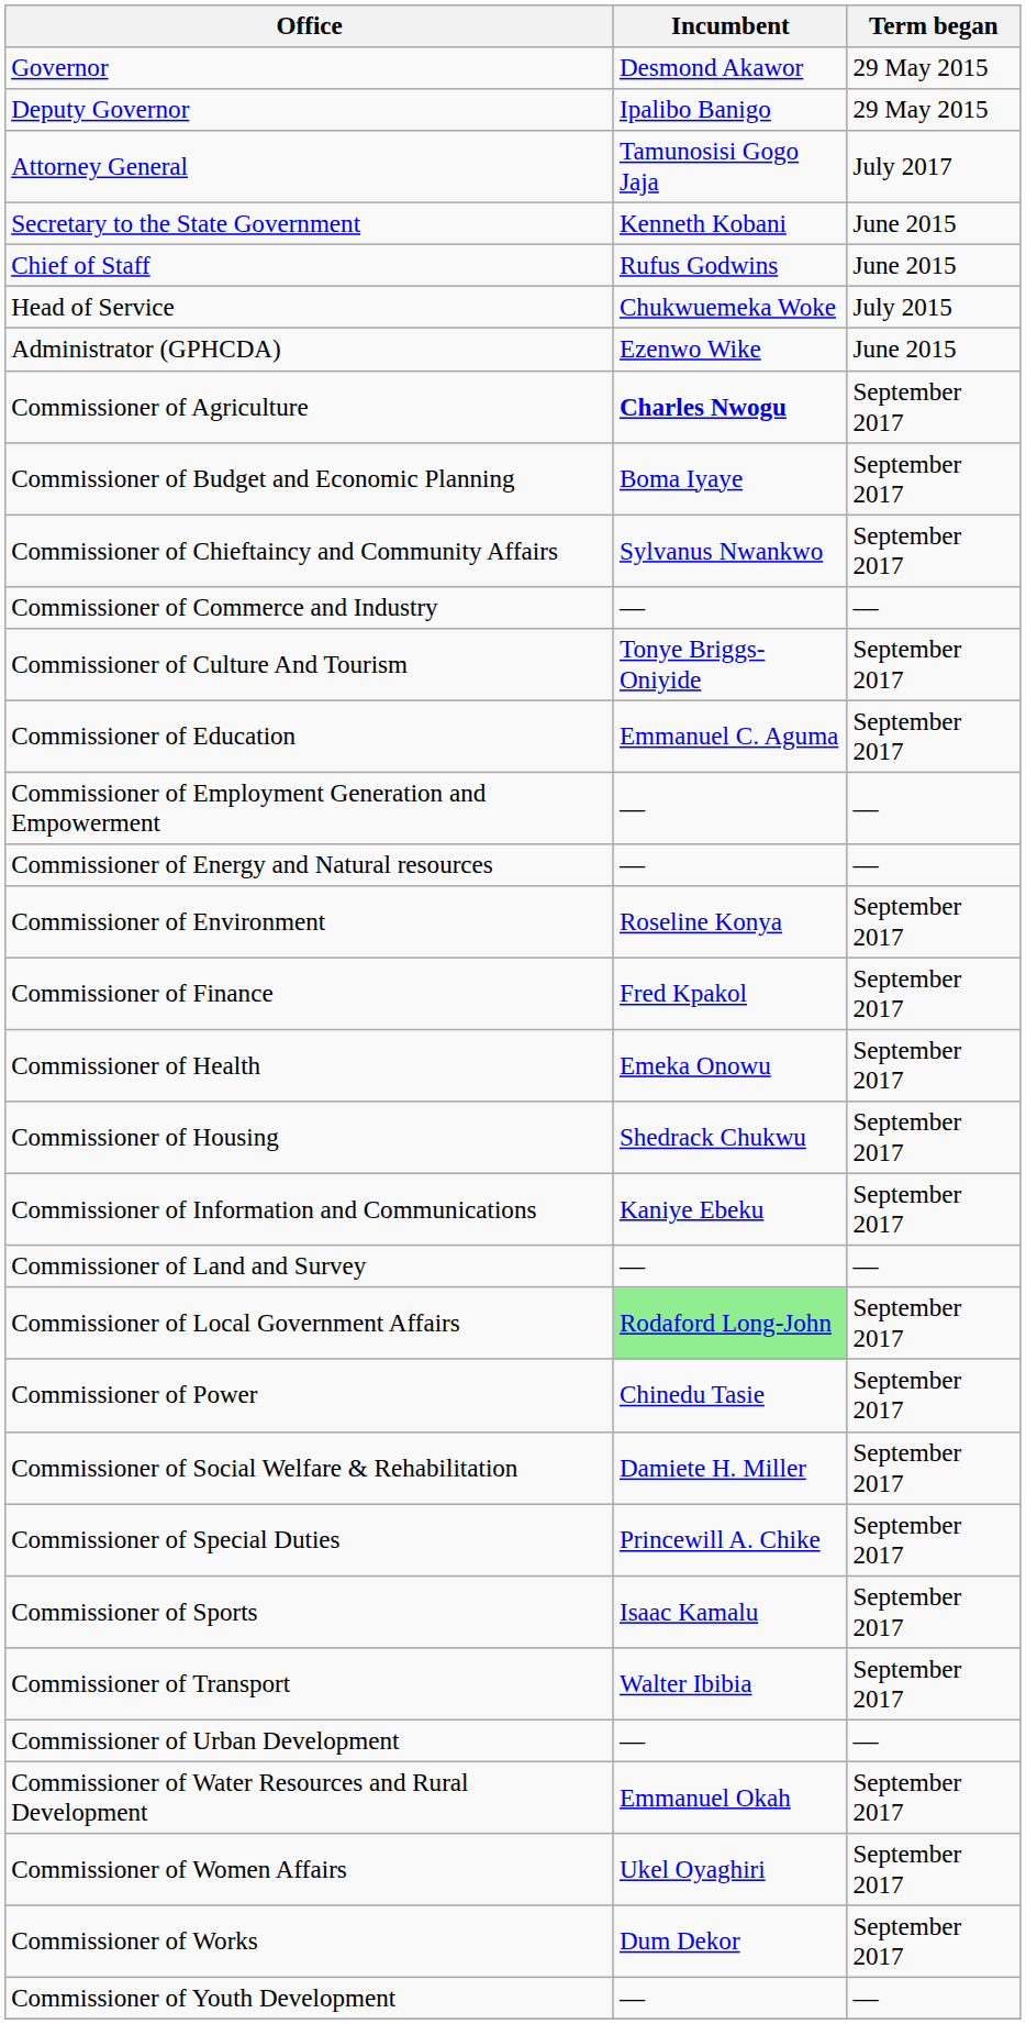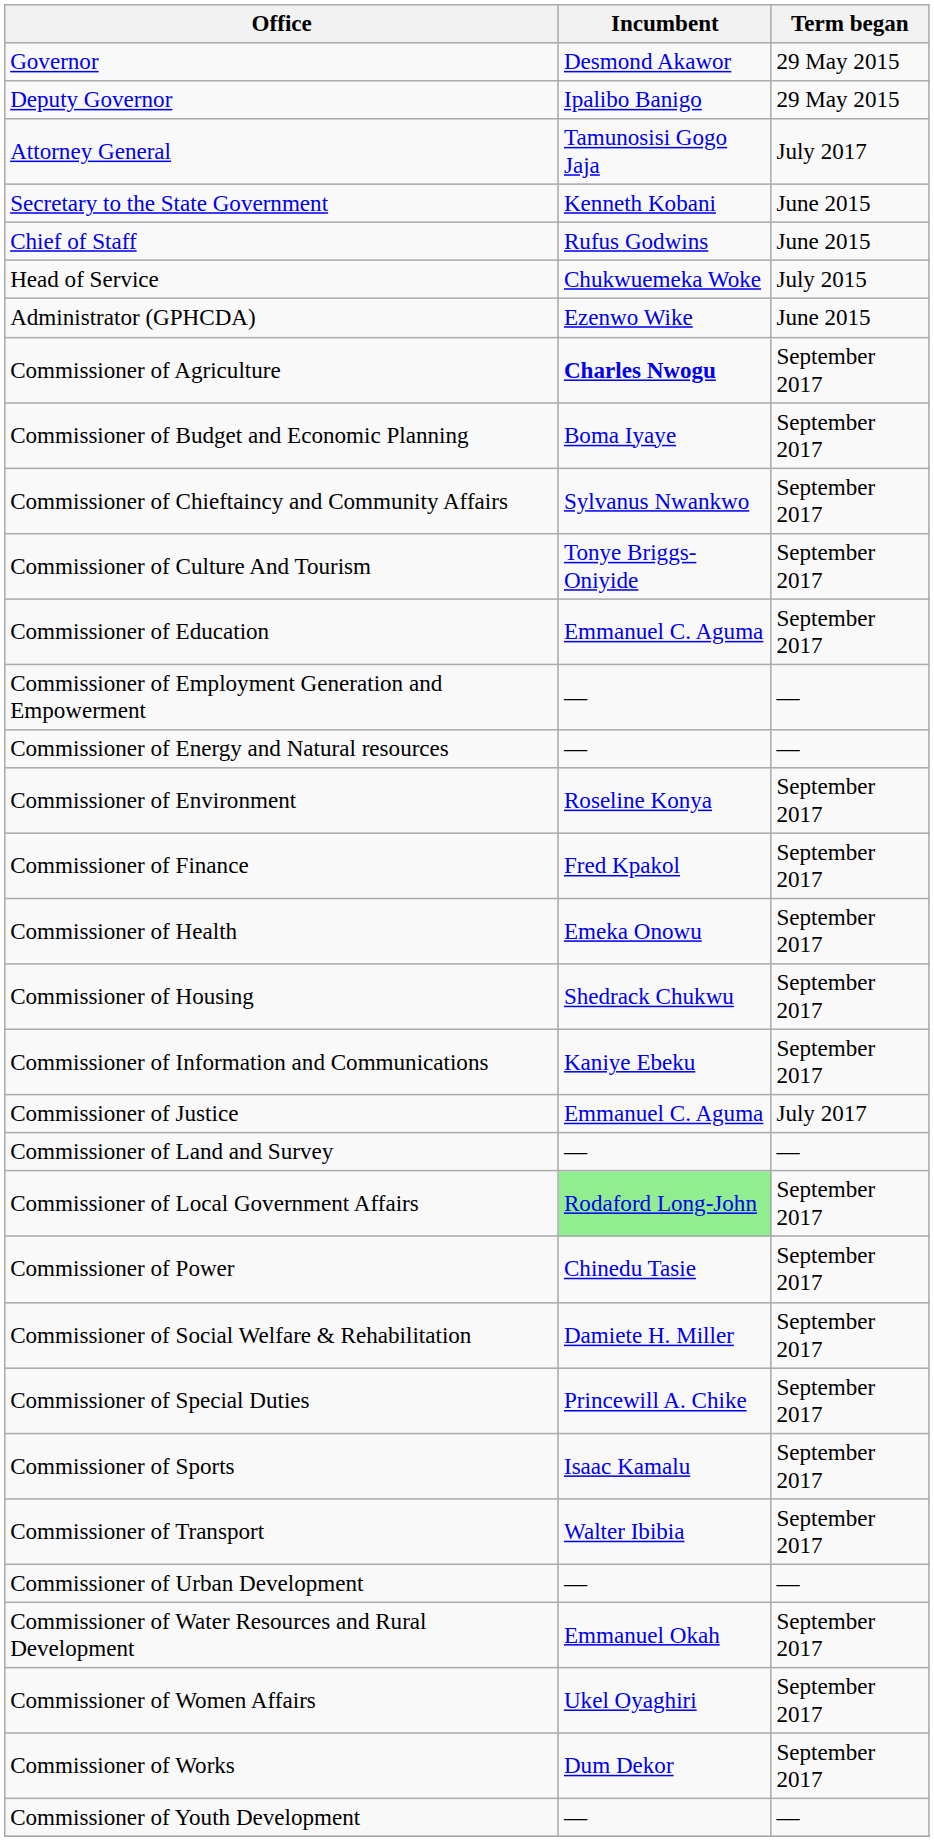- row: Commissioner of Commerce and Industry | — | —
+ row: Commissioner of Justice | Emmanuel C. Aguma | July 2017
